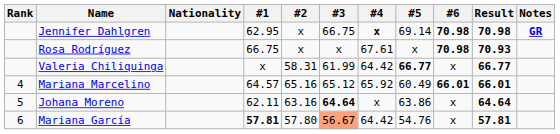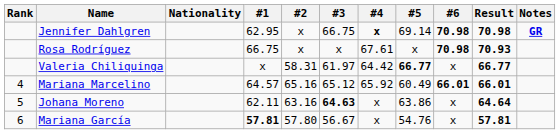Valeria Chiliquinga | #3: 61.99 -> 61.97
Johana Moreno | #3: 64.64 -> 64.63
Mariana García | #3: lightsalmon background -> no background
Mariana García | #4: 64.42 -> x
